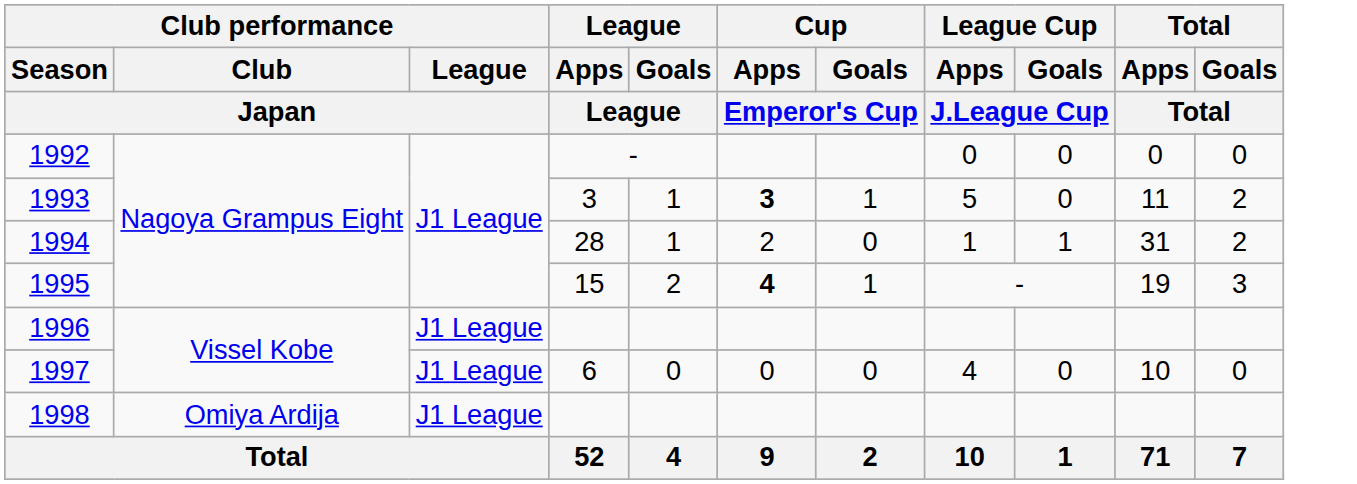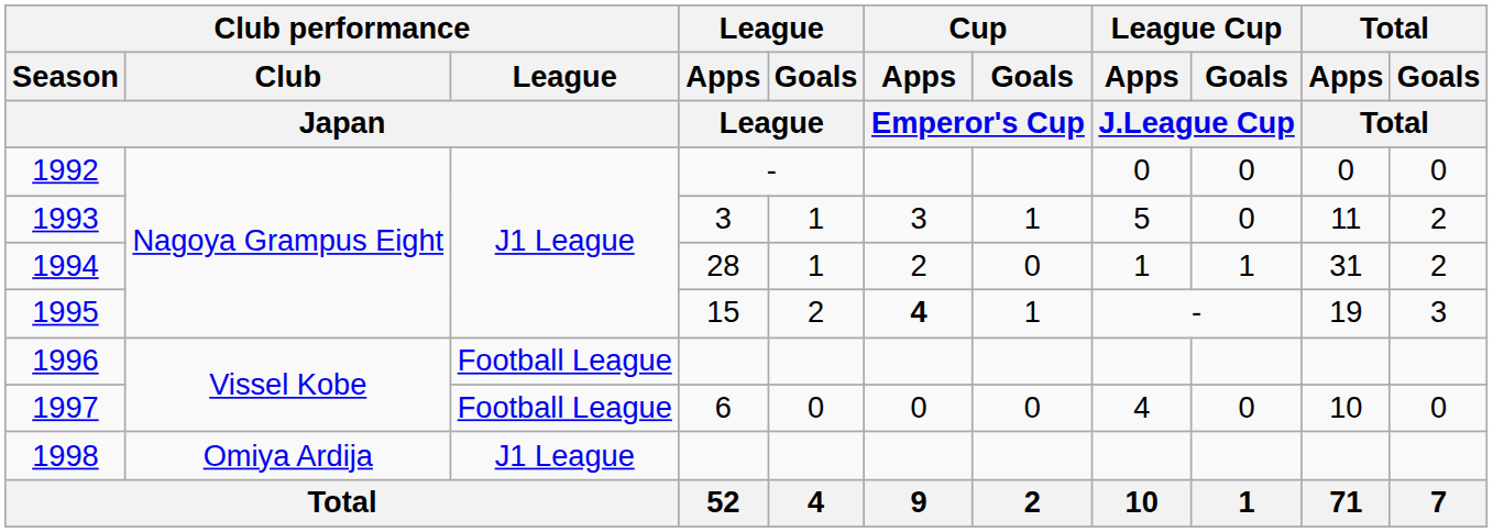1993 | Cup / Apps / Emperor's Cup: bold -> normal
1996 | Club performance / League / Japan: J1 League -> Football League
1997 | Club performance / League / Japan: J1 League -> Football League
